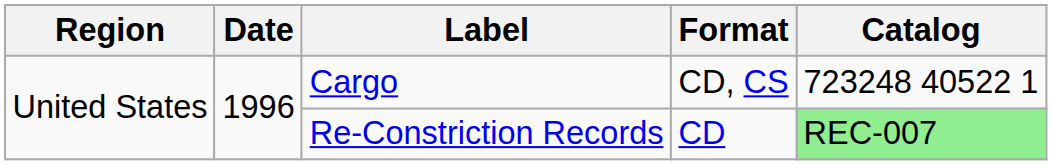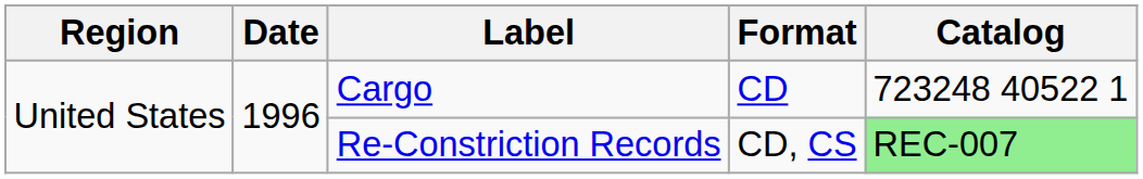Cargo | Format: CD, CS -> CD
Re-Constriction Records | Format: CD -> CD, CS
